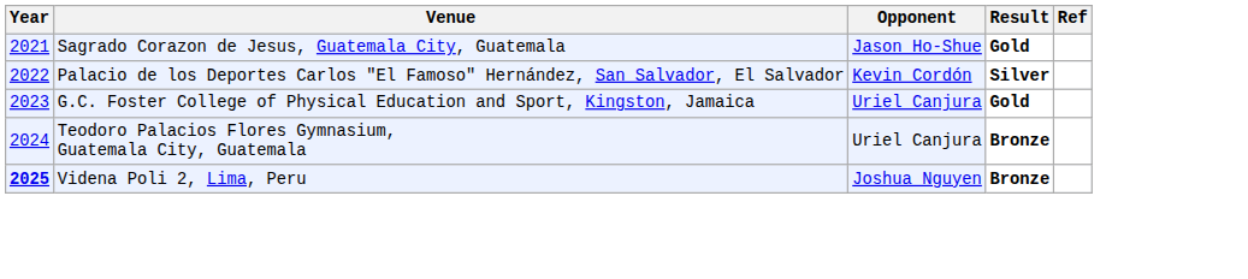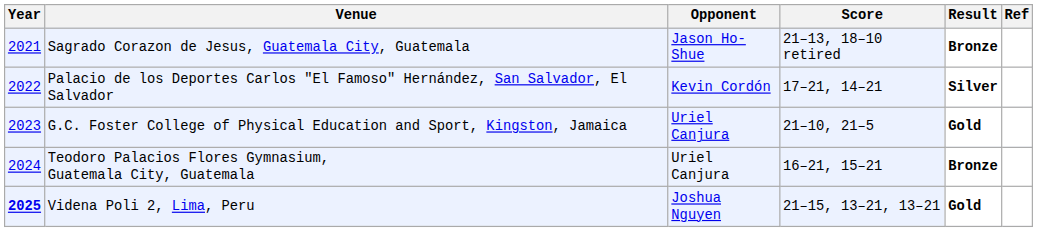+ column: Score | 21–13, 18–10 retired | 17–21, 14–21 | 21–10, 21–5 | 16–21, 15–21 | 21–15, 13–21, 13–21
Sagrado Corazon de Jesus, Guatemala City, Guatemala | Result: Gold -> Bronze
Videna Poli 2, Lima, Peru | Result: Bronze -> Gold
